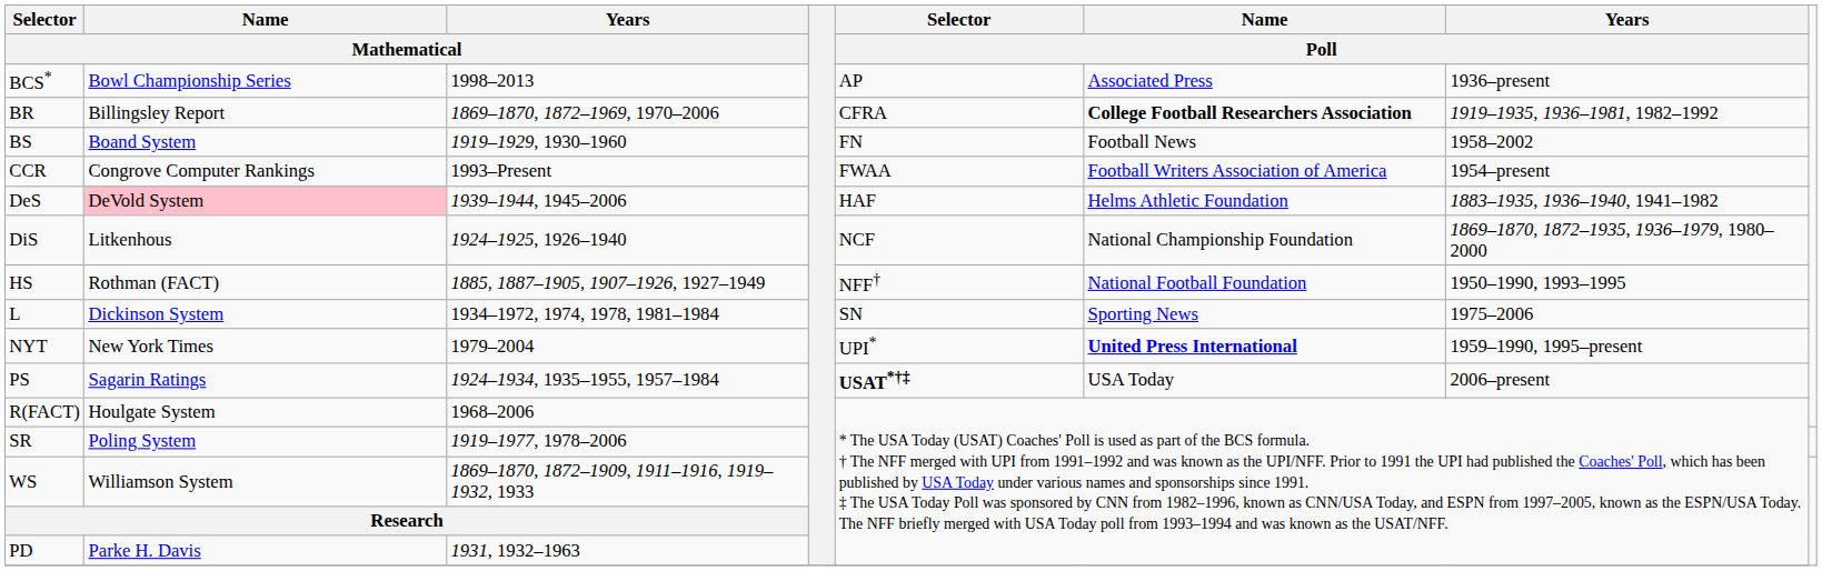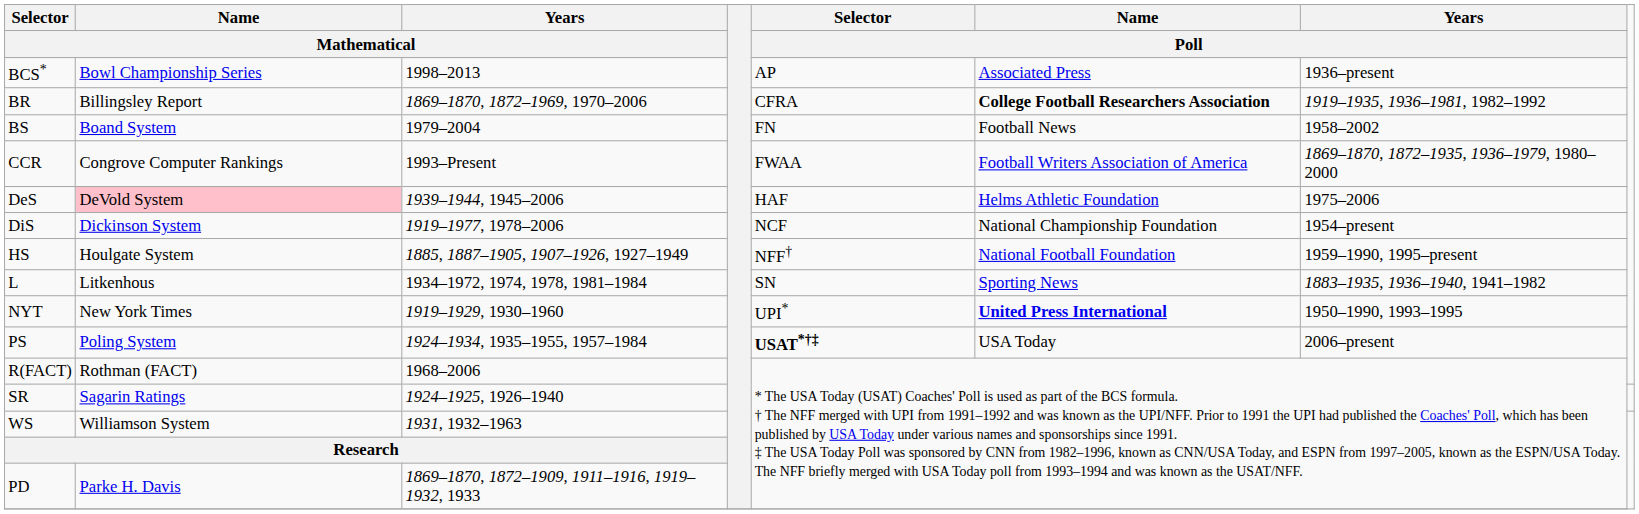BS | Years / Mathematical: 1919–1929, 1930–1960 -> 1979–2004
CCR | Years / Poll: 1954–present -> 1869–1870, 1872–1935, 1936–1979, 1980–2000
DeS | Years / Poll: 1883–1935, 1936–1940, 1941–1982 -> 1975–2006
DiS | Name / Mathematical: Litkenhous -> Dickinson System
DiS | Years / Mathematical: 1924–1925, 1926–1940 -> 1919–1977, 1978–2006
DiS | Years / Poll: 1869–1870, 1872–1935, 1936–1979, 1980–2000 -> 1954–present
HS | Name / Mathematical: Rothman (FACT) -> Houlgate System
HS | Years / Poll: 1950–1990, 1993–1995 -> 1959–1990, 1995–present
L | Name / Mathematical: Dickinson System -> Litkenhous
L | Years / Poll: 1975–2006 -> 1883–1935, 1936–1940, 1941–1982
NYT | Years / Mathematical: 1979–2004 -> 1919–1929, 1930–1960
NYT | Years / Poll: 1959–1990, 1995–present -> 1950–1990, 1993–1995
PS | Name / Mathematical: Sagarin Ratings -> Poling System
R(FACT) | Name / Mathematical: Houlgate System -> Rothman (FACT)
SR | Name / Mathematical: Poling System -> Sagarin Ratings
SR | Years / Mathematical: 1919–1977, 1978–2006 -> 1924–1925, 1926–1940
WS | Years / Mathematical: 1869–1870, 1872–1909, 1911–1916, 1919–1932, 1933 -> 1931, 1932–1963
PD | Years / Mathematical: 1931, 1932–1963 -> 1869–1870, 1872–1909, 1911–1916, 1919–1932, 1933
